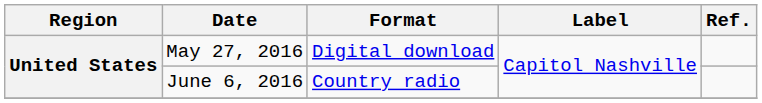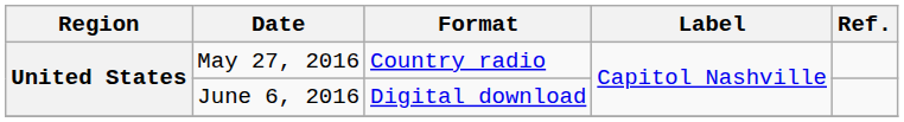May 27, 2016 | Format: Digital download -> Country radio
June 6, 2016 | Format: Country radio -> Digital download
